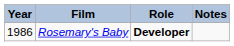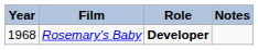Rosemary's Baby | Year: 1986 -> 1968
